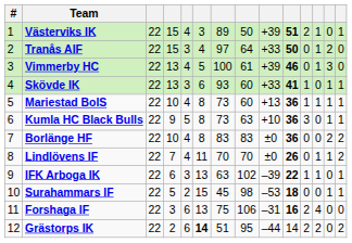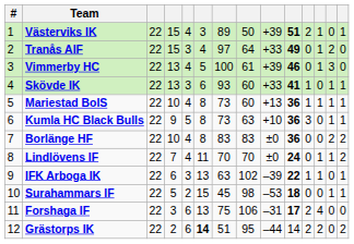Tranås AIF | column 10: 50 -> 49
Lindlövens IF | column 10: 26 -> 24
Forshaga IF | column 10: 16 -> 17
